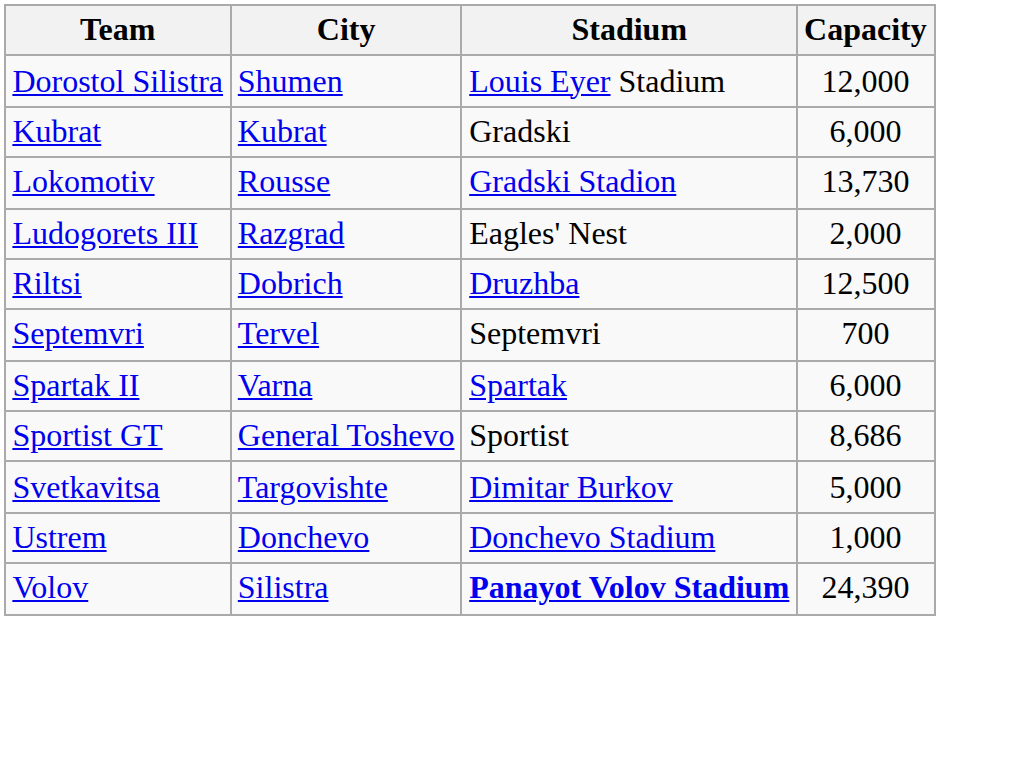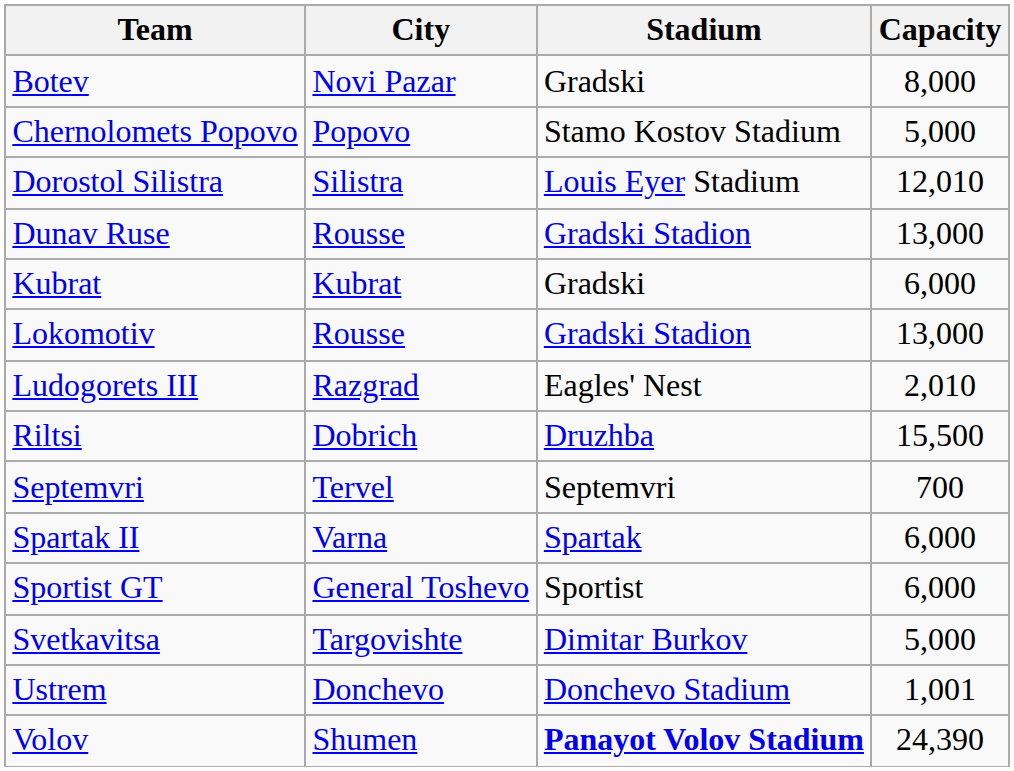+ row: Botev | Novi Pazar | Gradski | 8,000
+ row: Chernolomets Popovo | Popovo | Stamo Kostov Stadium | 5,000
Dorostol Silistra | City: Shumen -> Silistra
Dorostol Silistra | Capacity: 12,000 -> 12,010
+ row: Dunav Ruse | Rousse | Gradski Stadion | 13,000
Lokomotiv | Capacity: 13,730 -> 13,000
Ludogorets III | Capacity: 2,000 -> 2,010
Riltsi | Capacity: 12,500 -> 15,500
Sportist GT | Capacity: 8,686 -> 6,000
Ustrem | Capacity: 1,000 -> 1,001
Volov | City: Silistra -> Shumen
